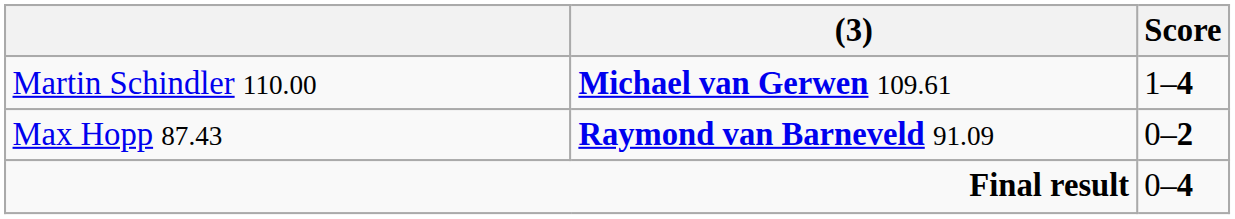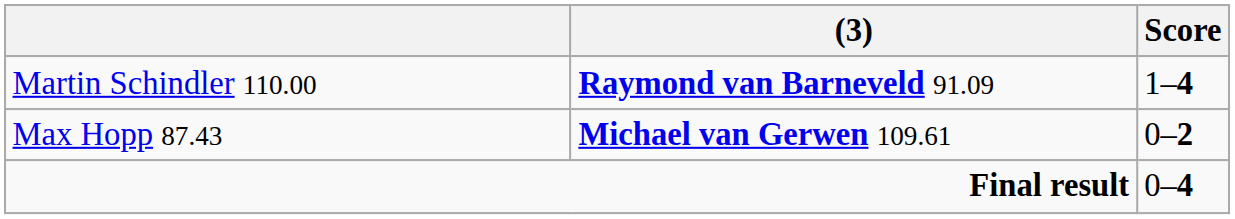Martin Schindler 110.00 | (3): Michael van Gerwen 109.61 -> Raymond van Barneveld 91.09
Max Hopp 87.43 | (3): Raymond van Barneveld 91.09 -> Michael van Gerwen 109.61
